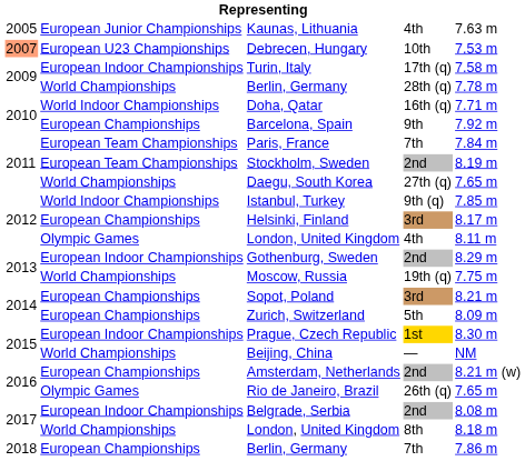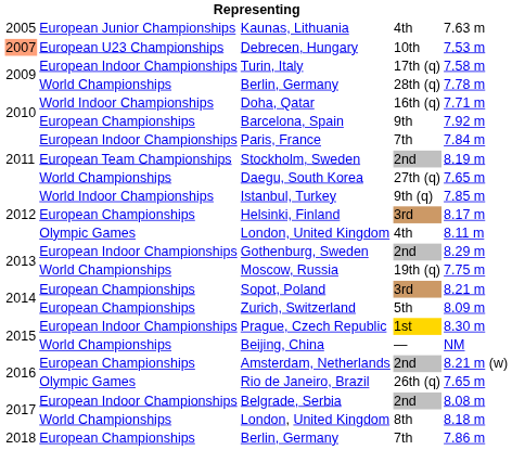Paris, France | column 2: European Team Championships -> European Indoor Championships
